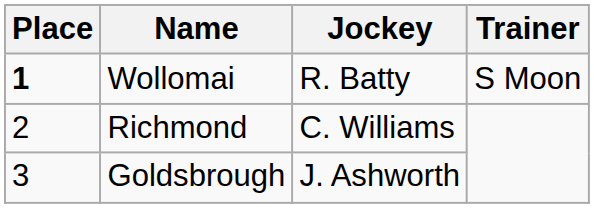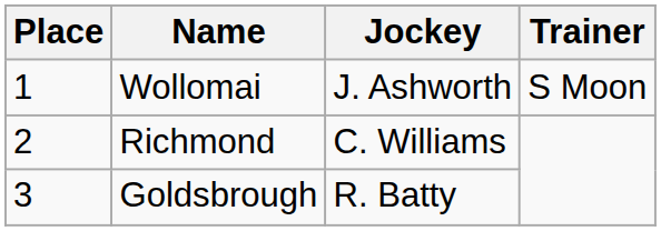Wollomai | Place: bold -> normal
Wollomai | Jockey: R. Batty -> J. Ashworth
Goldsbrough | Jockey: J. Ashworth -> R. Batty
